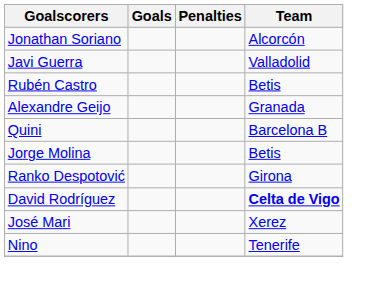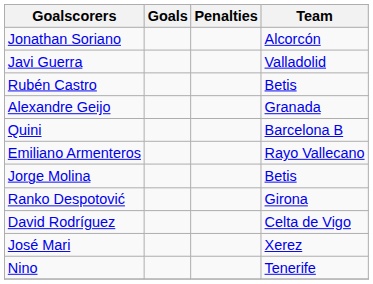+ row: Emiliano Armenteros | Rayo Vallecano
David Rodríguez | Team: bold -> normal
